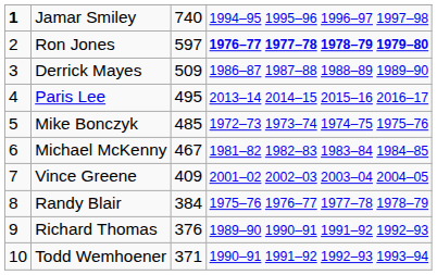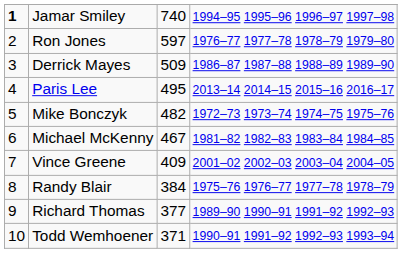Ron Jones | column 4: bold -> normal
Mike Bonczyk | column 3: 485 -> 482
Richard Thomas | column 3: 376 -> 377
